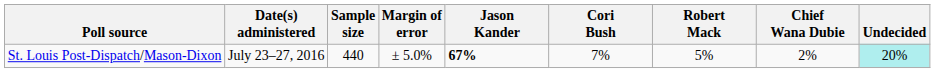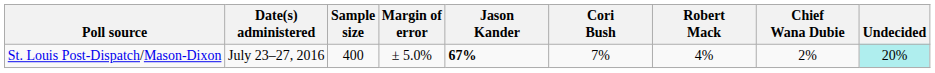St. Louis Post-Dispatch/Mason-Dixon | Sample size: 440 -> 400
St. Louis Post-Dispatch/Mason-Dixon | Robert Mack: 5% -> 4%
